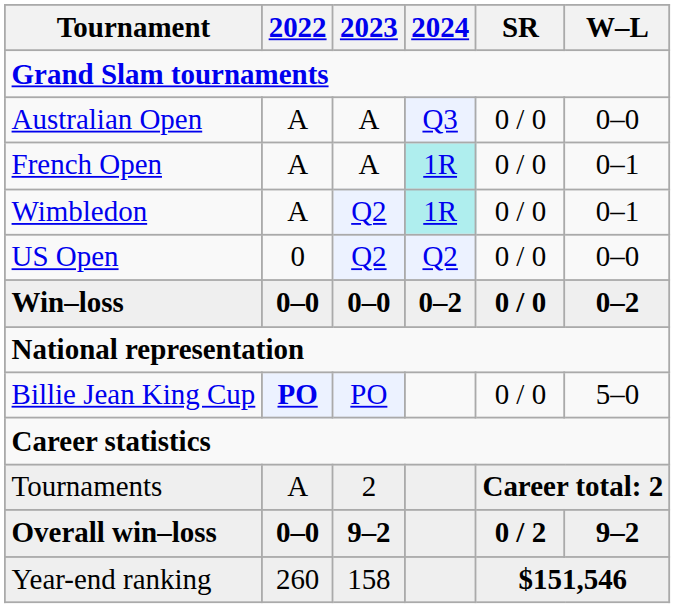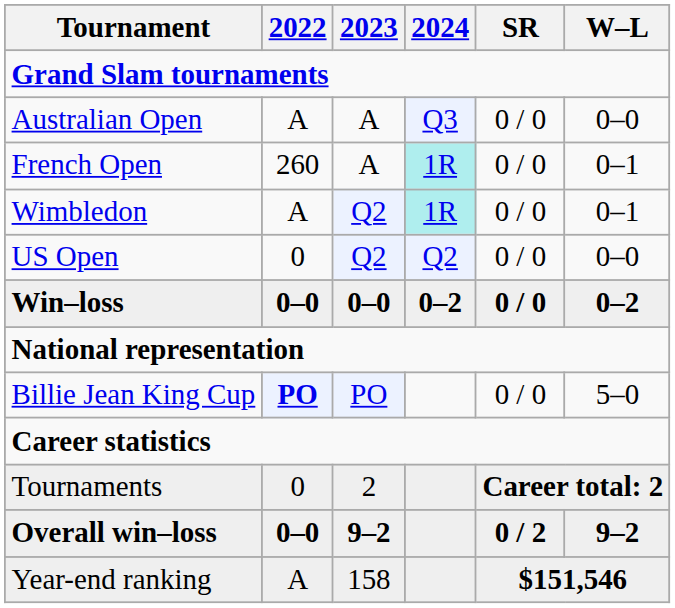French Open | 2022: A -> 260
Tournaments | 2022: A -> 0
Year-end ranking | 2022: 260 -> A
